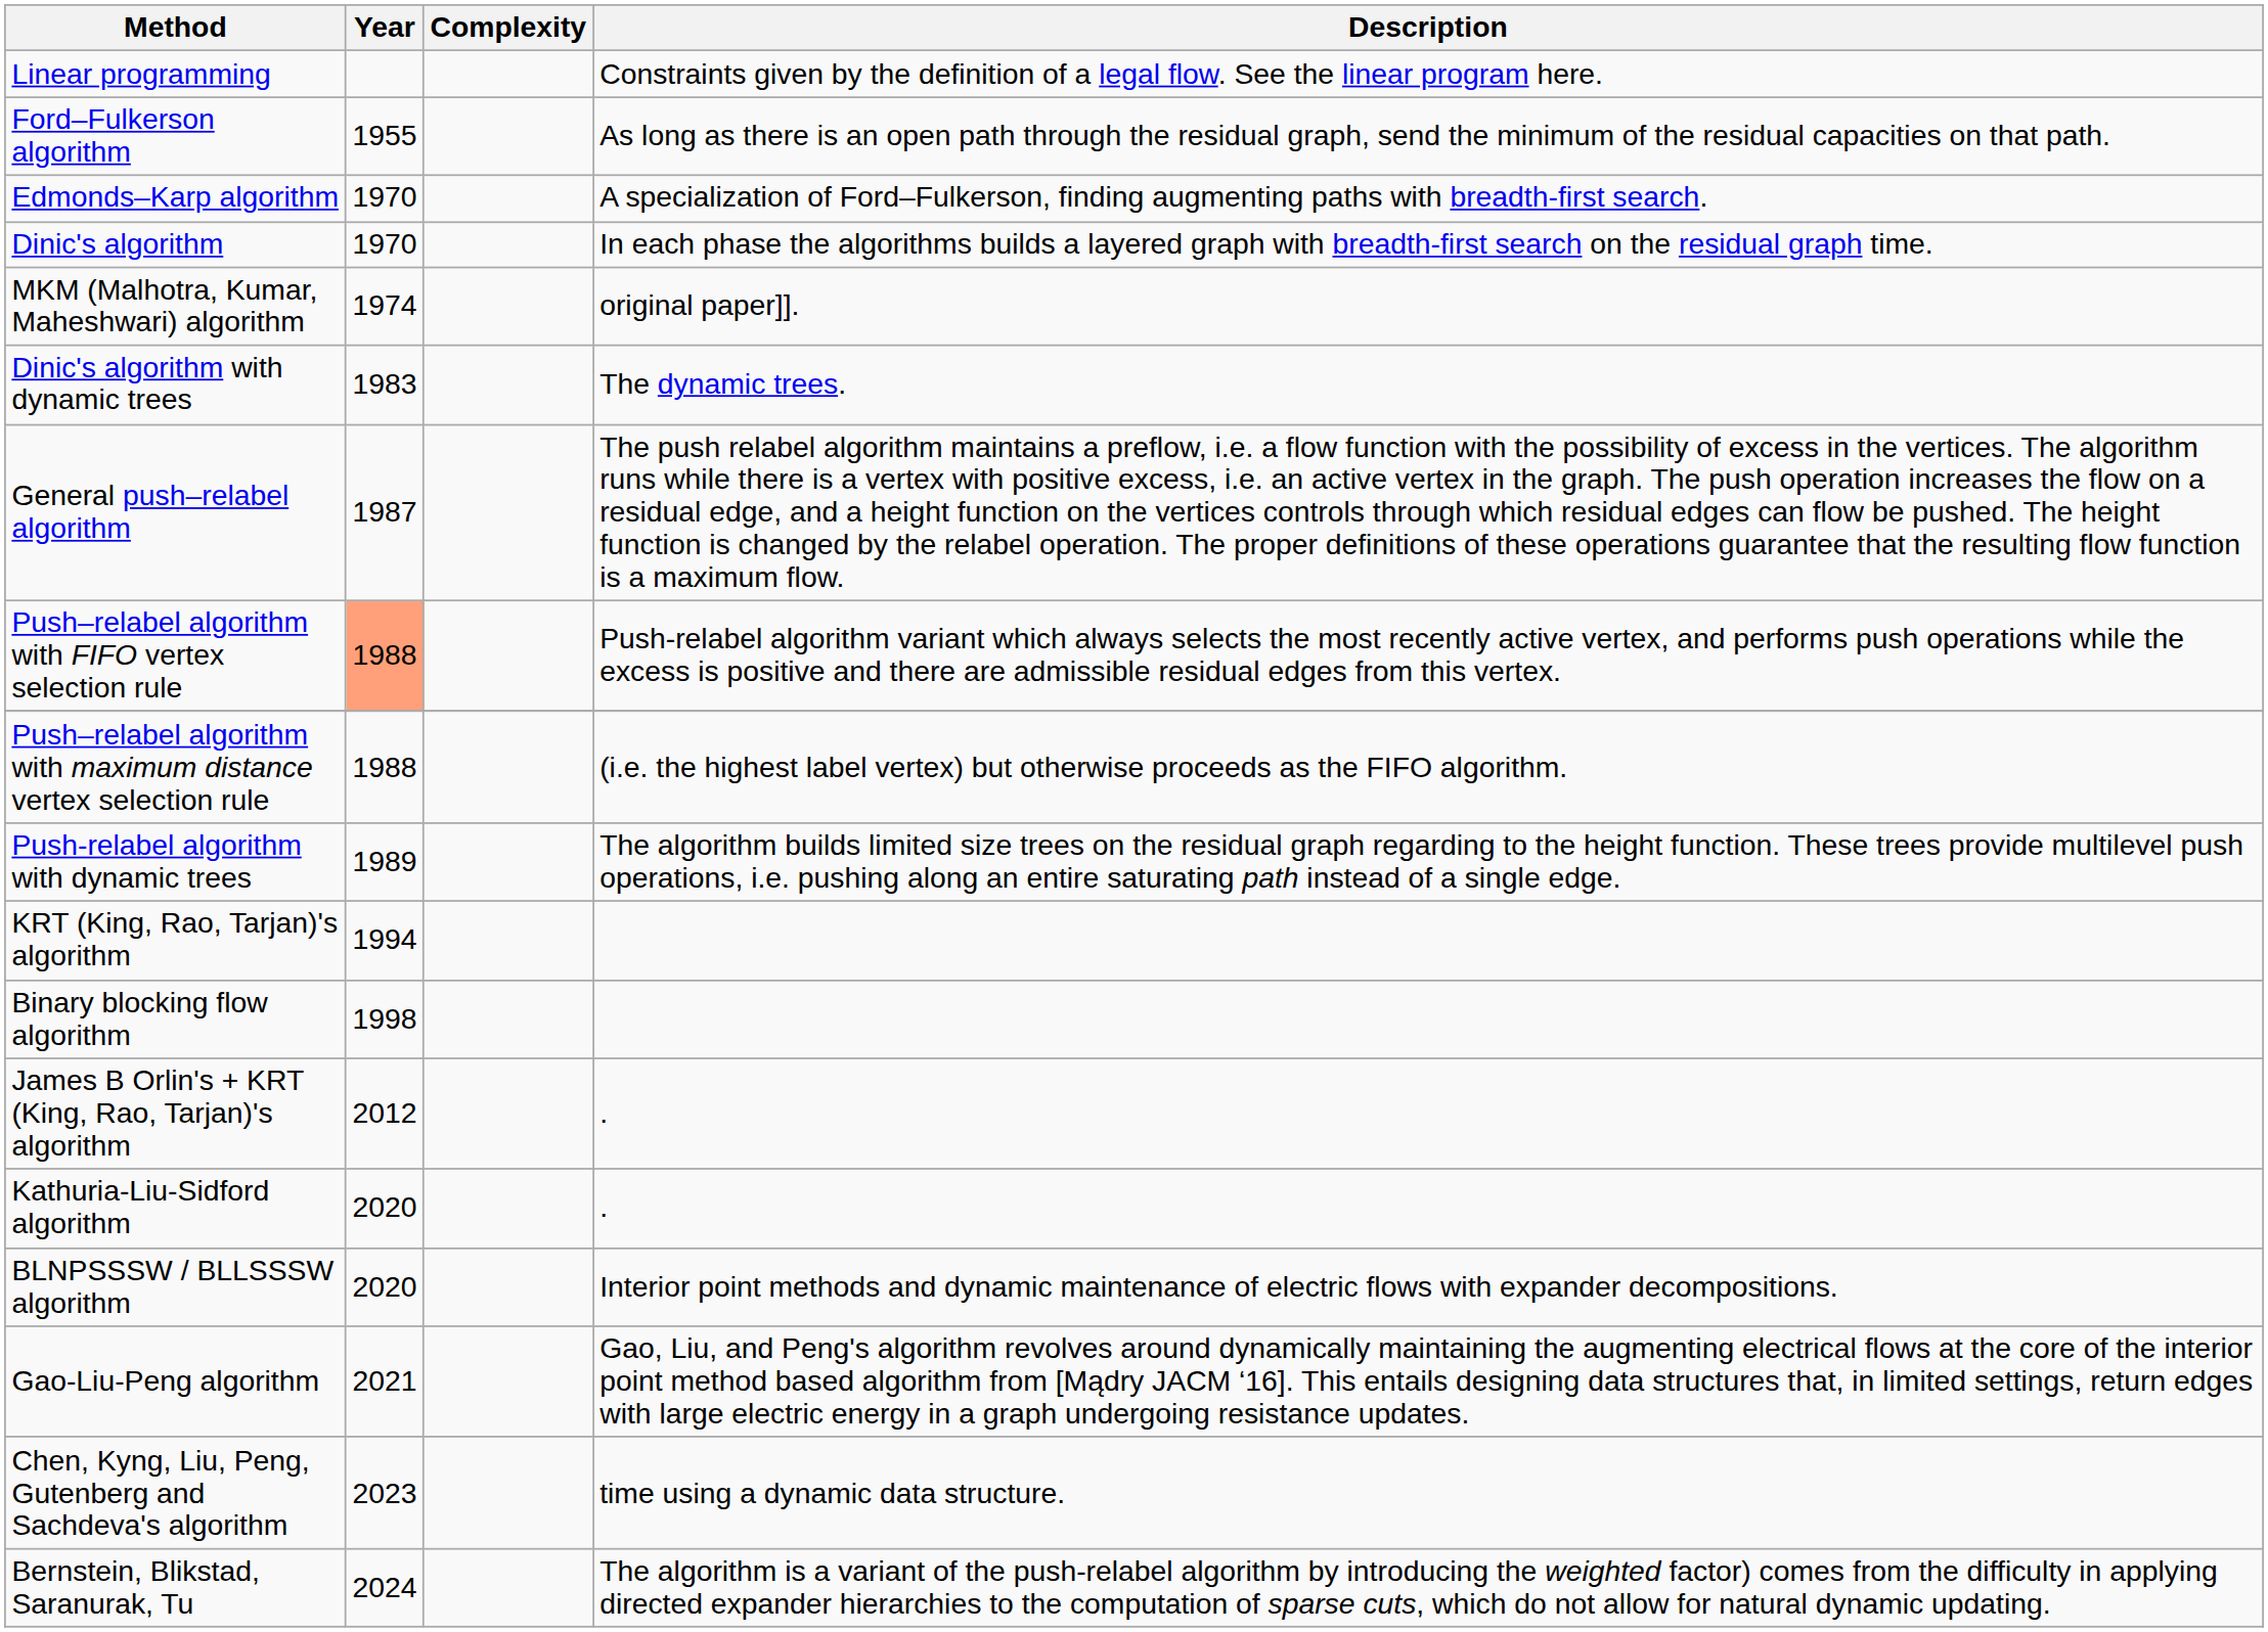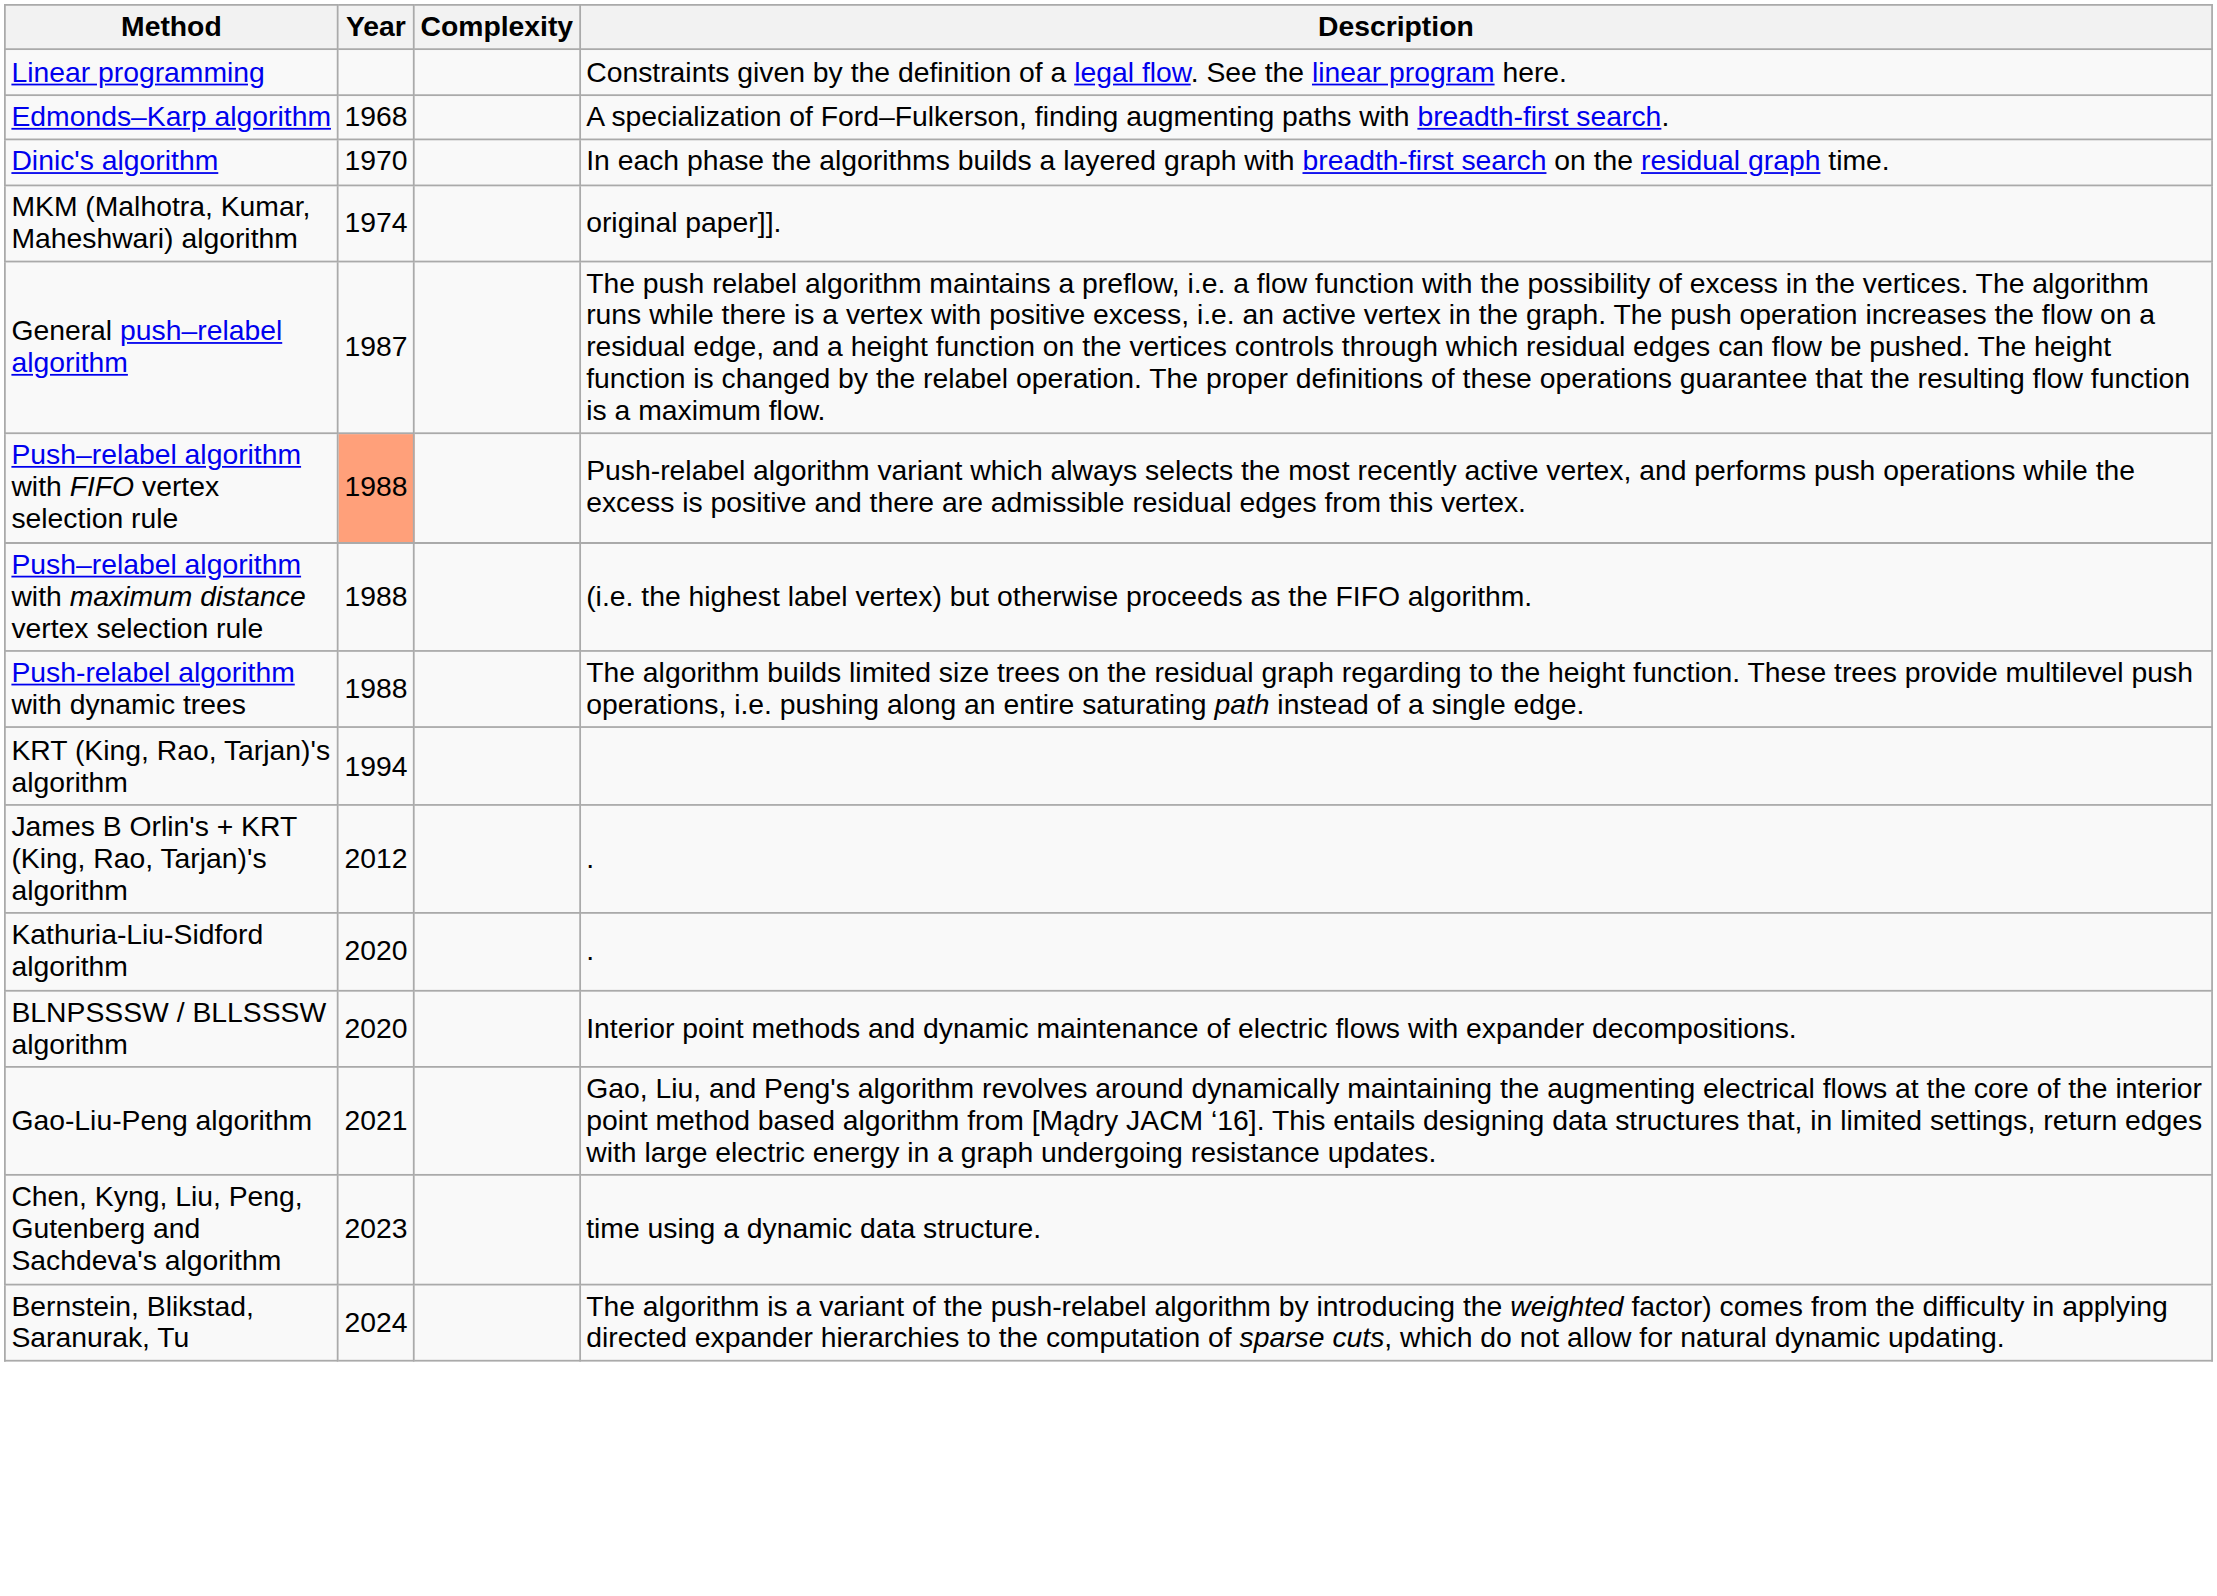- row: Ford–Fulkerson algorithm | 1955 | As long as there is an open path through the residual graph, send the minimum of the residual capacities on that path.
Edmonds–Karp algorithm | Year: 1970 -> 1968
- row: Dinic's algorithm with dynamic trees | 1983 | The dynamic trees.
Push-relabel algorithm with dynamic trees | Year: 1989 -> 1988
- row: Binary blocking flow algorithm | 1998
